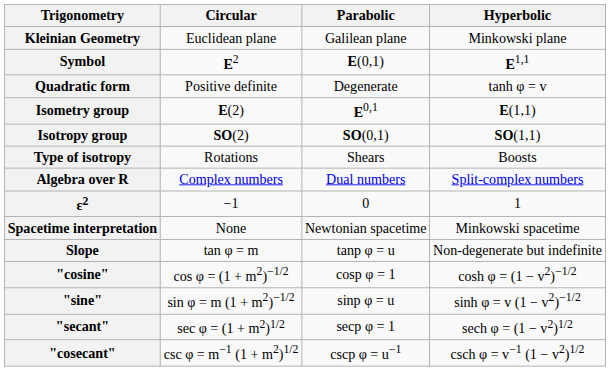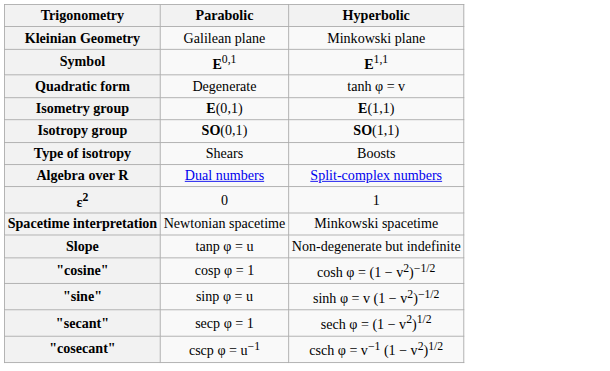- column: Circular | Euclidean plane | E2 | Positive definite | E(2) | SO(2) | Rotations | Complex numbers | −1 | None | tan φ = m | cos φ = (1 + m2)−1/2 | sin φ = m (1 + m2)−1/2 | sec φ = (1 + m2)1/2 | csc φ = m−1 (1 + m2)1/2
Symbol | Parabolic: E(0,1) -> E0,1
Isometry group | Parabolic: E0,1 -> E(0,1)
